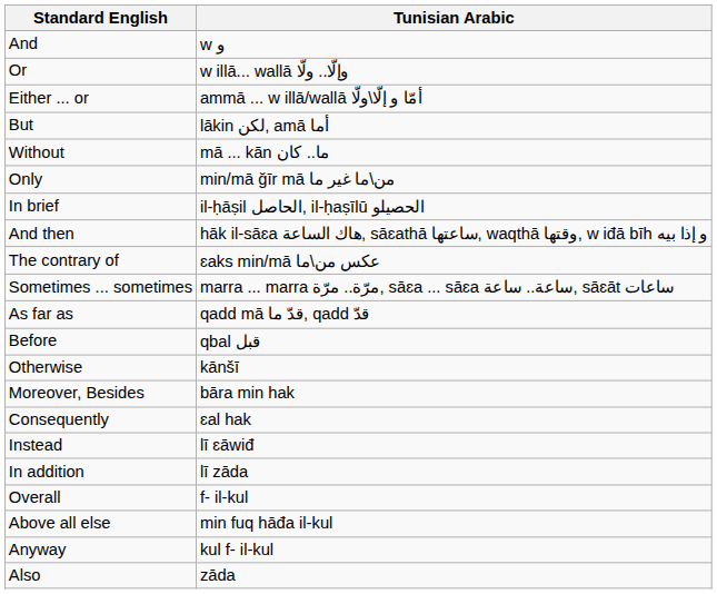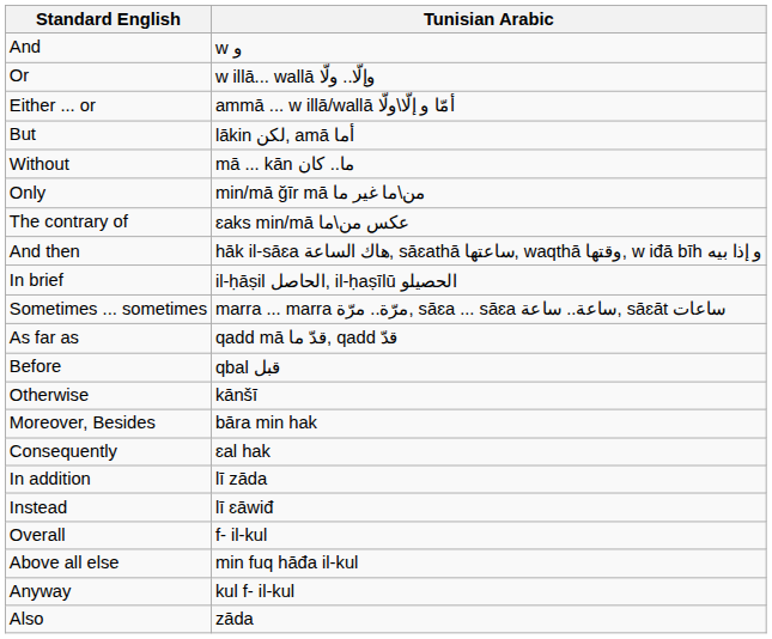rows swapped: The contrary of <-> In brief
rows swapped: In addition <-> Instead
